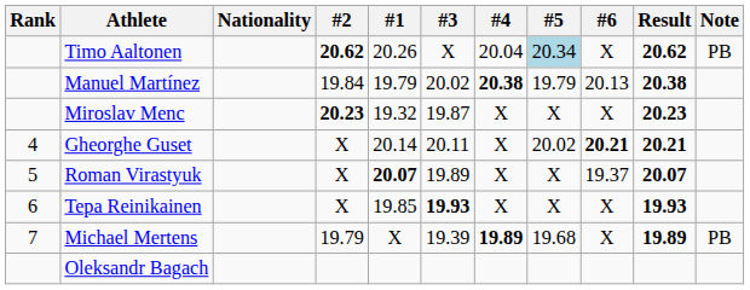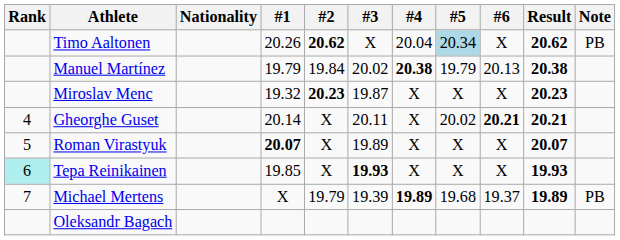columns swapped: #1 <-> #2
Roman Virastyuk | #6: 19.37 -> X
Tepa Reinikainen | Rank: no background -> paleturquoise background
Michael Mertens | #6: X -> 19.37
